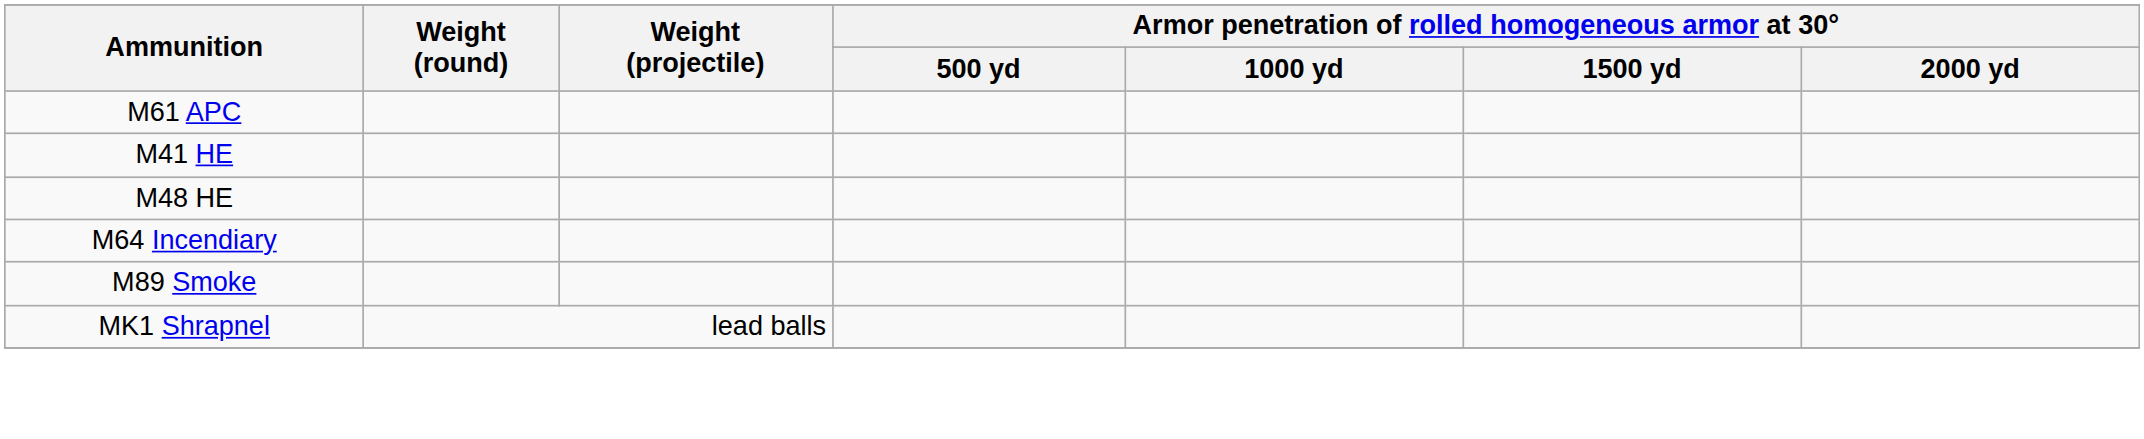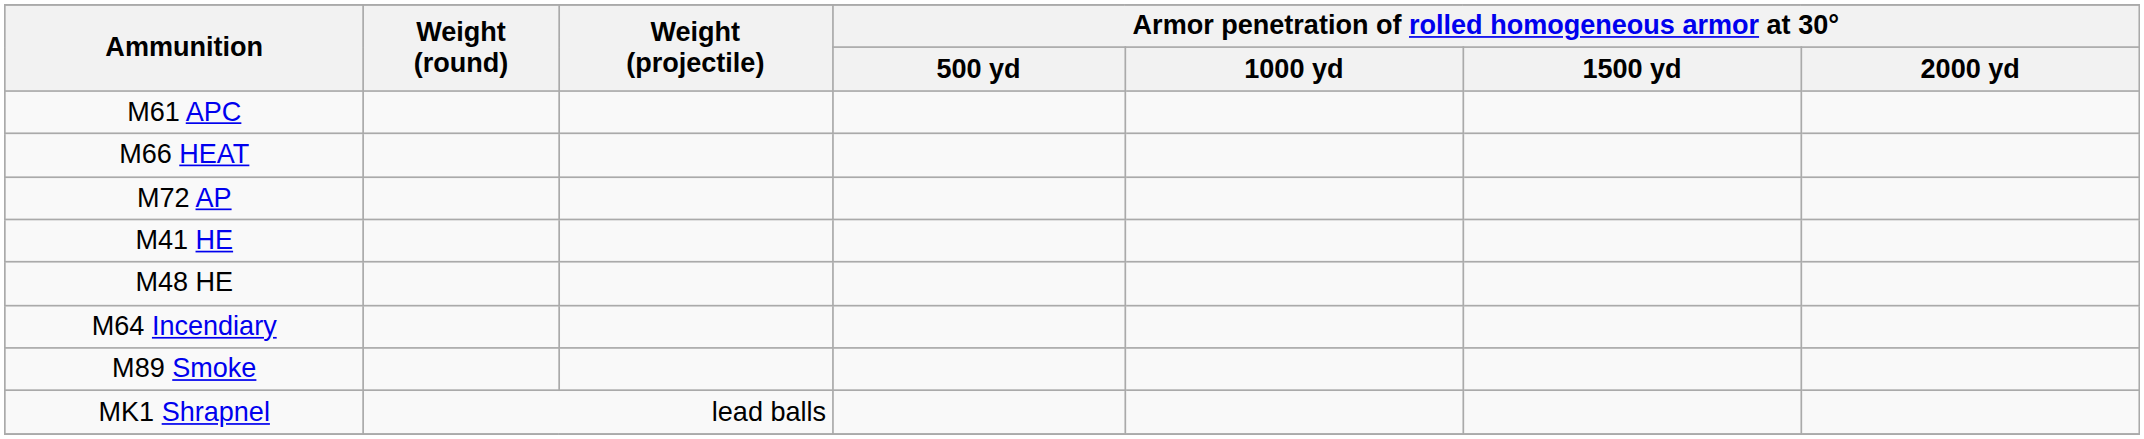+ row: M66 HEAT
+ row: M72 AP
